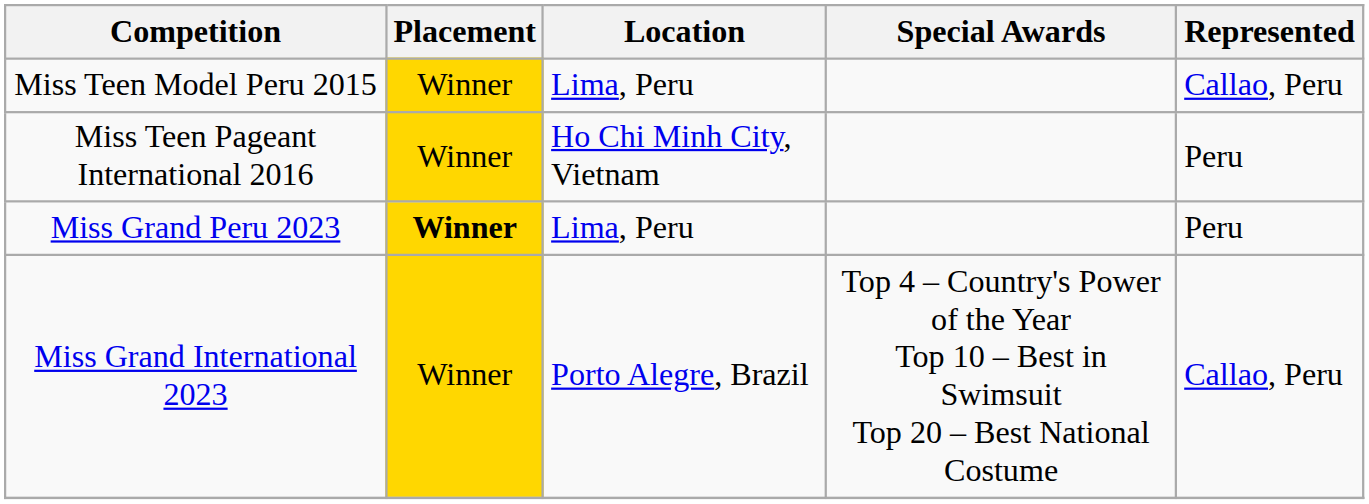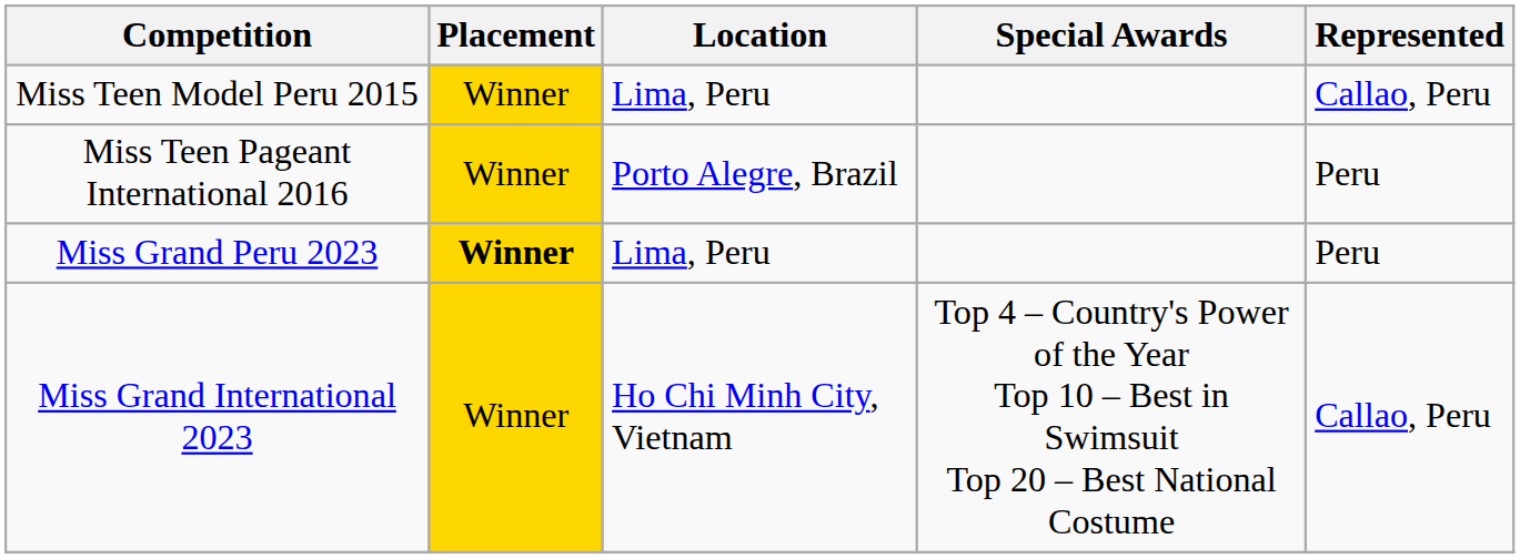Miss Teen Pageant International 2016 | Location: Ho Chi Minh City, Vietnam -> Porto Alegre, Brazil
Miss Grand International 2023 | Location: Porto Alegre, Brazil -> Ho Chi Minh City, Vietnam
